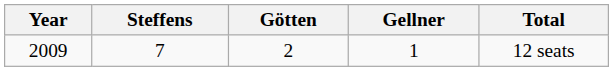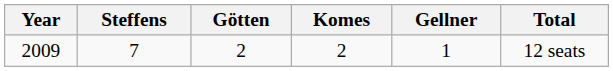+ column: Komes | 2
